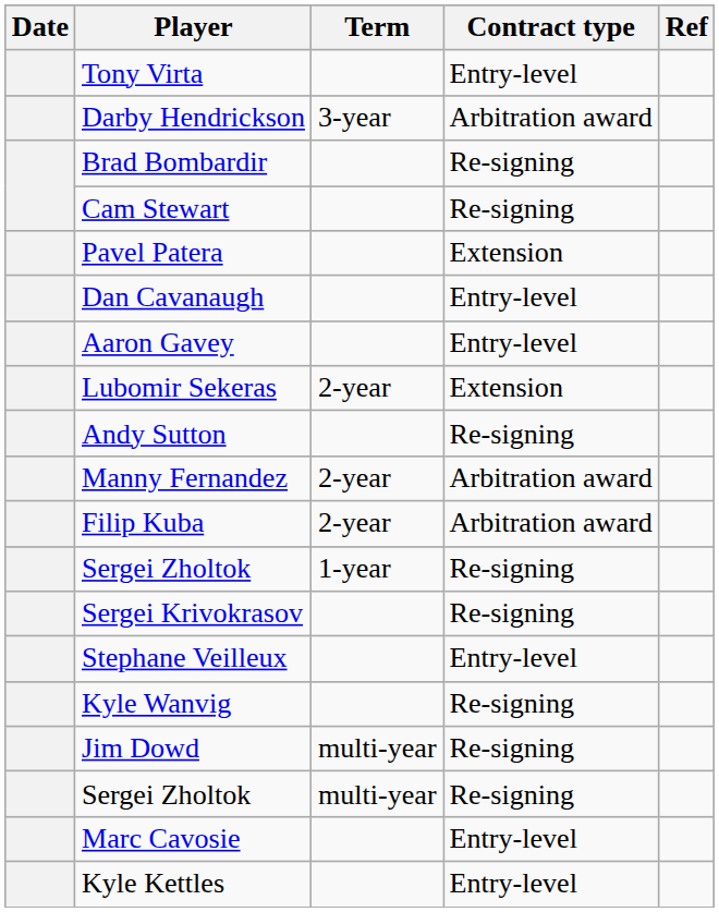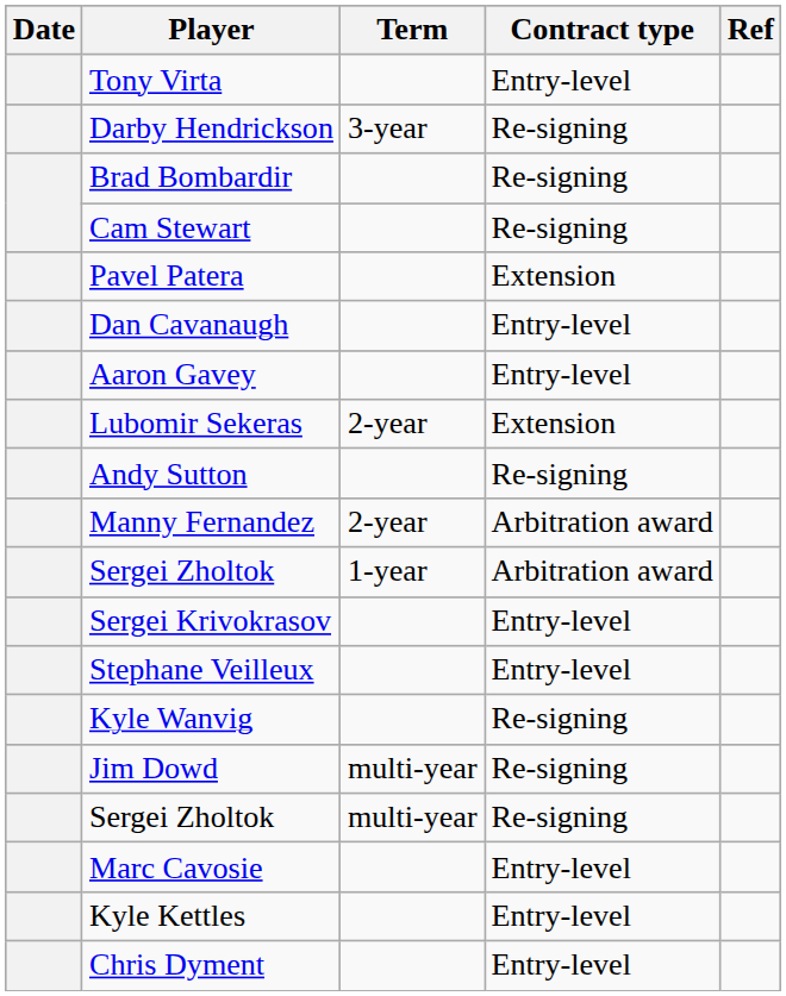Darby Hendrickson | Contract type: Arbitration award -> Re-signing
- row: Filip Kuba | 2-year | Arbitration award
Sergei Zholtok / 1-year | Contract type: Re-signing -> Arbitration award
Sergei Krivokrasov | Contract type: Re-signing -> Entry-level
+ row: Chris Dyment | Entry-level
